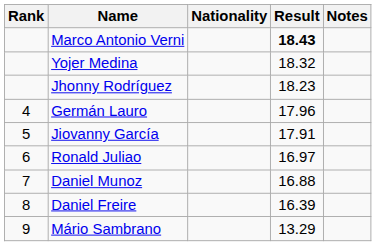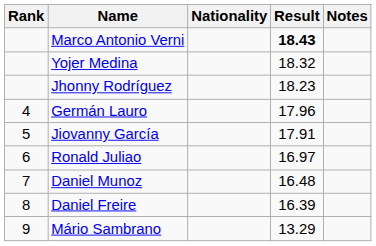Daniel Munoz | Result: 16.88 -> 16.48
